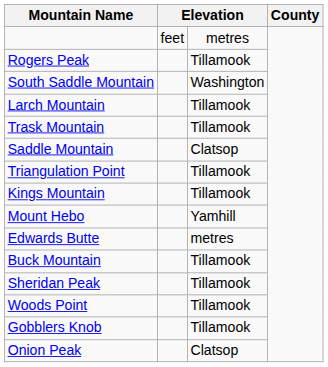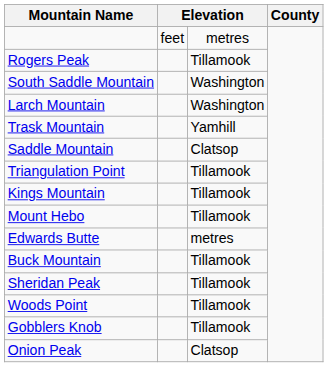Larch Mountain | column 3: Tillamook -> Washington
Trask Mountain | column 3: Tillamook -> Yamhill
Mount Hebo | column 3: Yamhill -> Tillamook
